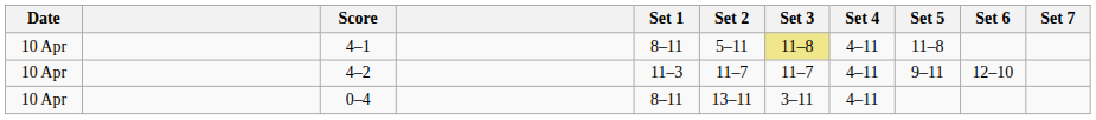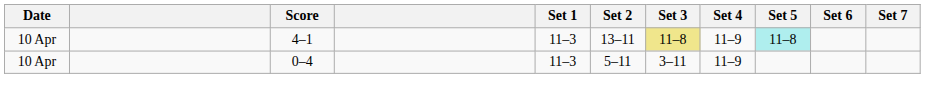4–1 | Set 1: 8–11 -> 11–3
4–1 | Set 2: 5–11 -> 13–11
4–1 | Set 4: 4–11 -> 11–9
4–1 | Set 5: no background -> paleturquoise background
- row: 10 Apr | 4–2 | 11–3 | 11–7 | 11–7 | 4–11 | 9–11 | 12–10
0–4 | Set 1: 8–11 -> 11–3
0–4 | Set 2: 13–11 -> 5–11
0–4 | Set 4: 4–11 -> 11–9
